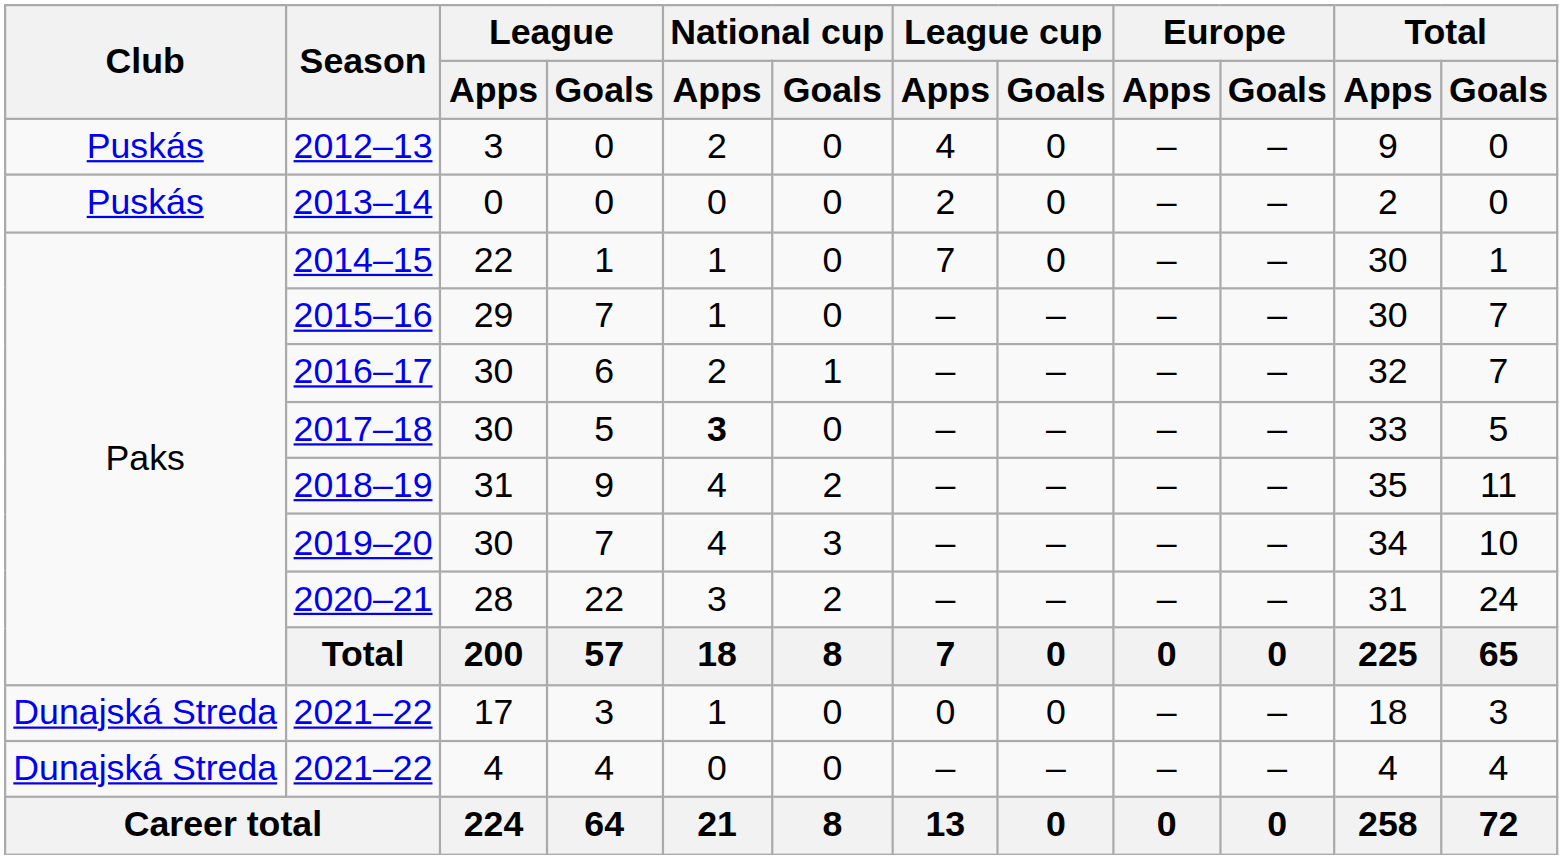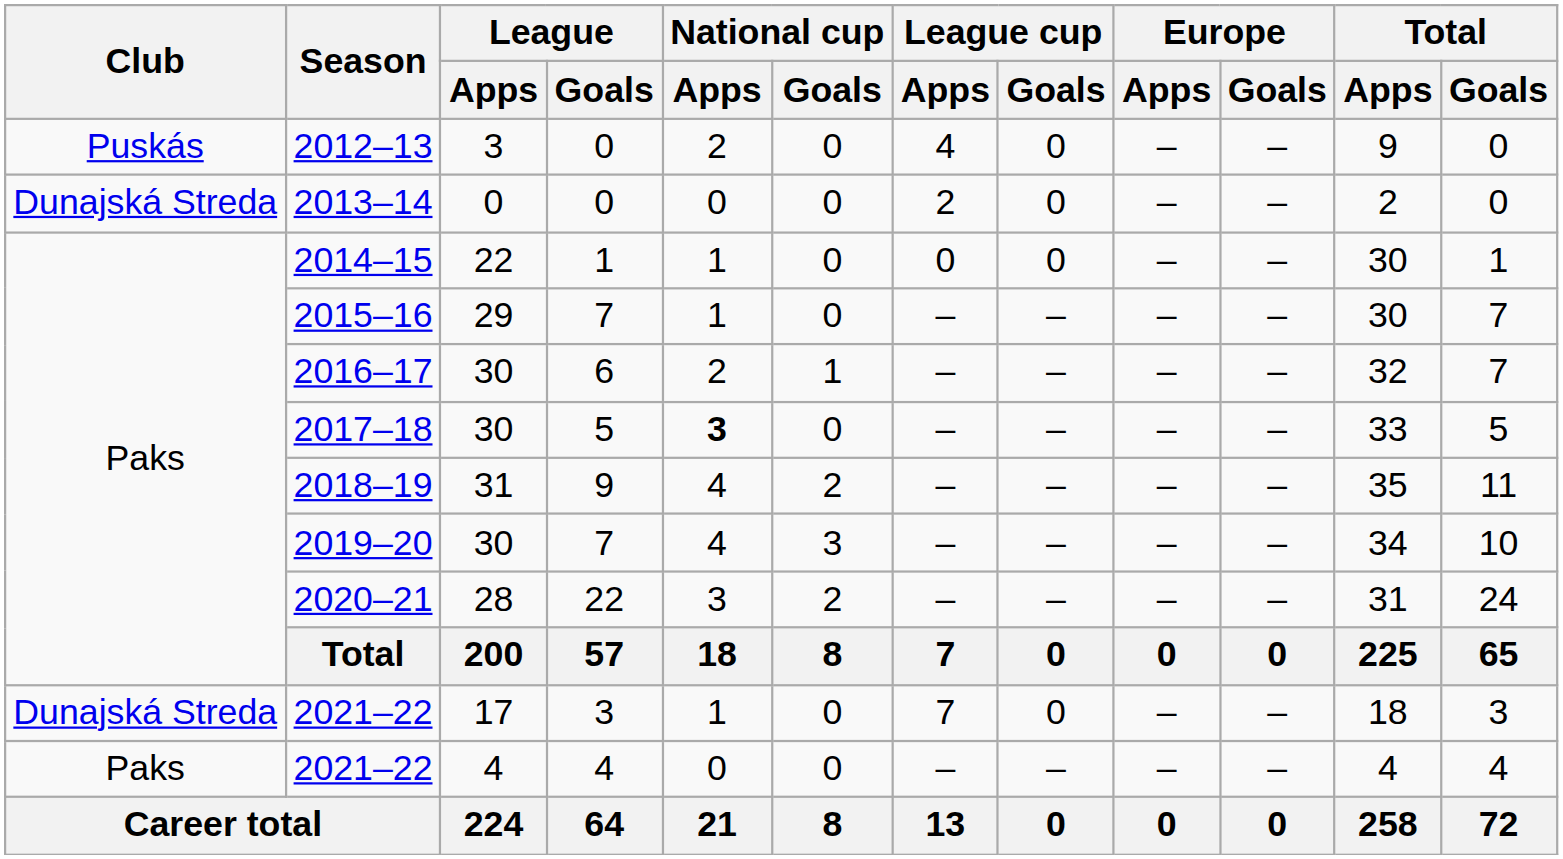2013–14 | Club: Puskás -> Dunajská Streda
2014–15 | League cup / Apps: 7 -> 0
2021–22 / 17 | League cup / Apps: 0 -> 7
2021–22 / 4 | Club: Dunajská Streda -> Paks
